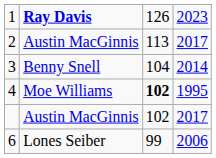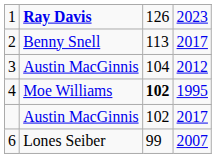2 | column 2: Austin MacGinnis -> Benny Snell
3 | column 2: Benny Snell -> Austin MacGinnis
3 | column 4: 2014 -> 2012
6 | column 4: 2006 -> 2007
